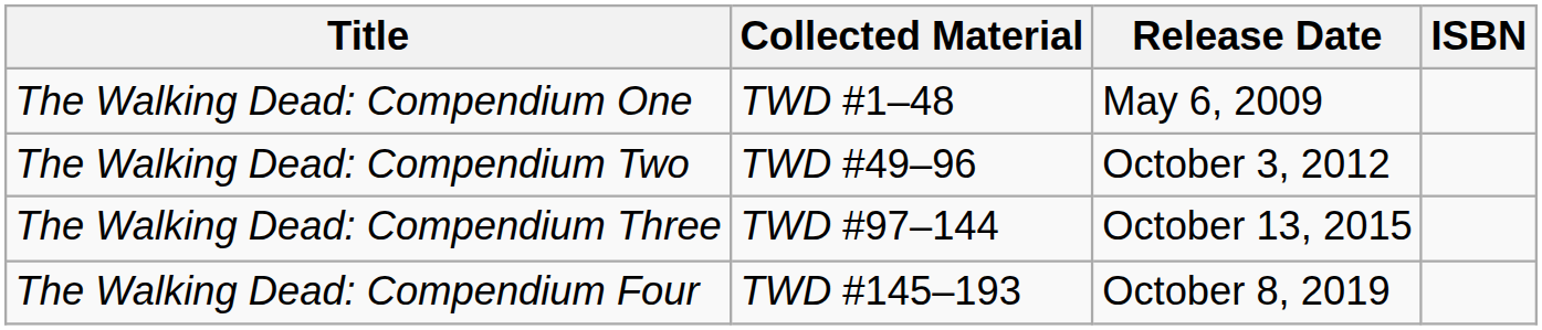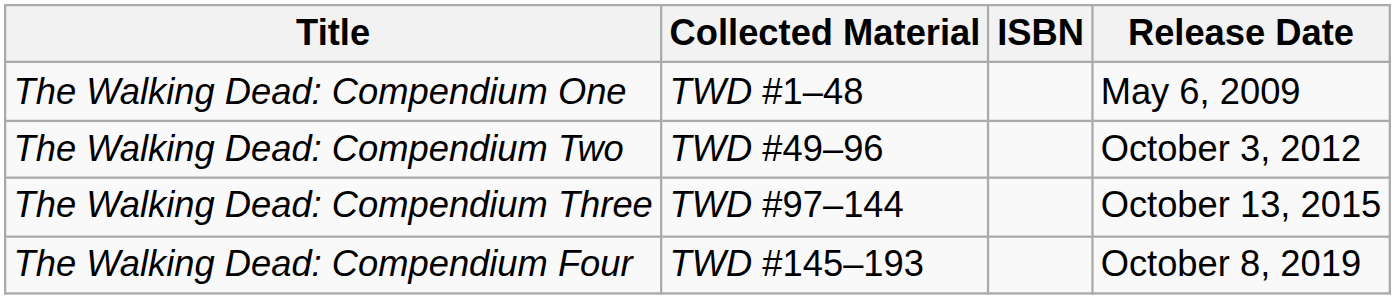columns swapped: Release Date <-> ISBN
